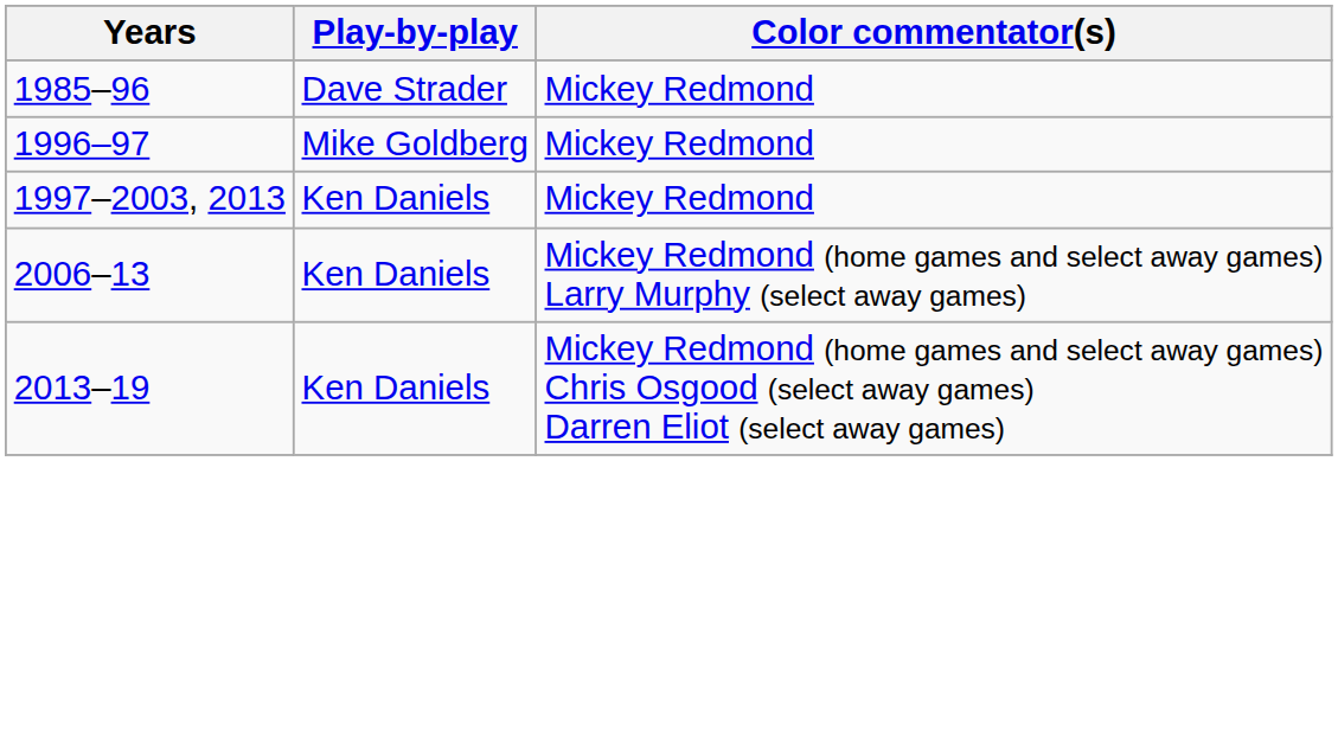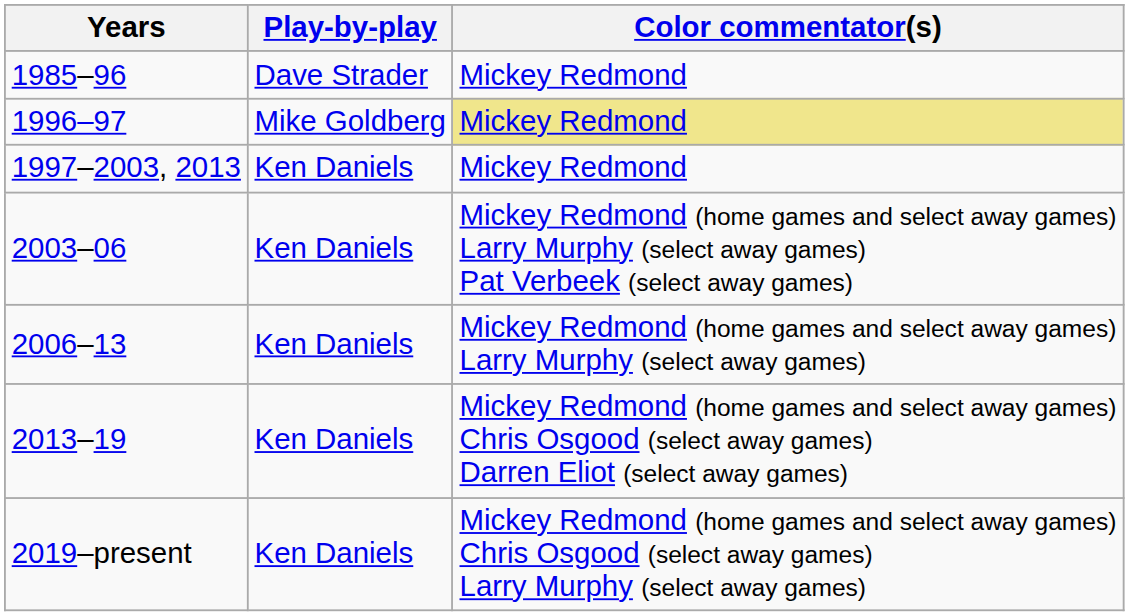1996–97 | Color commentator(s): no background -> khaki background
+ row: 2003–06 | Ken Daniels | Mickey Redmond (home games and select away games) Larry Murphy (select away games) Pat Verbeek (select away games)
+ row: 2019–present | Ken Daniels | Mickey Redmond (home games and select away games) Chris Osgood (select away games) Larry Murphy (select away games)
